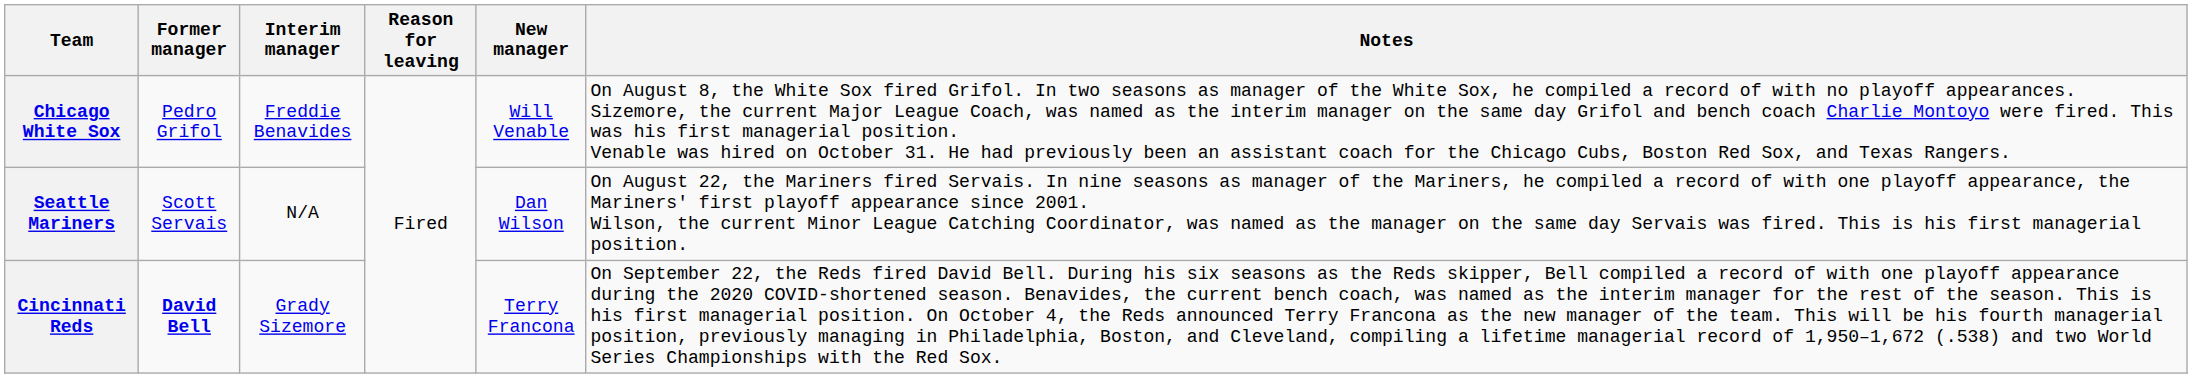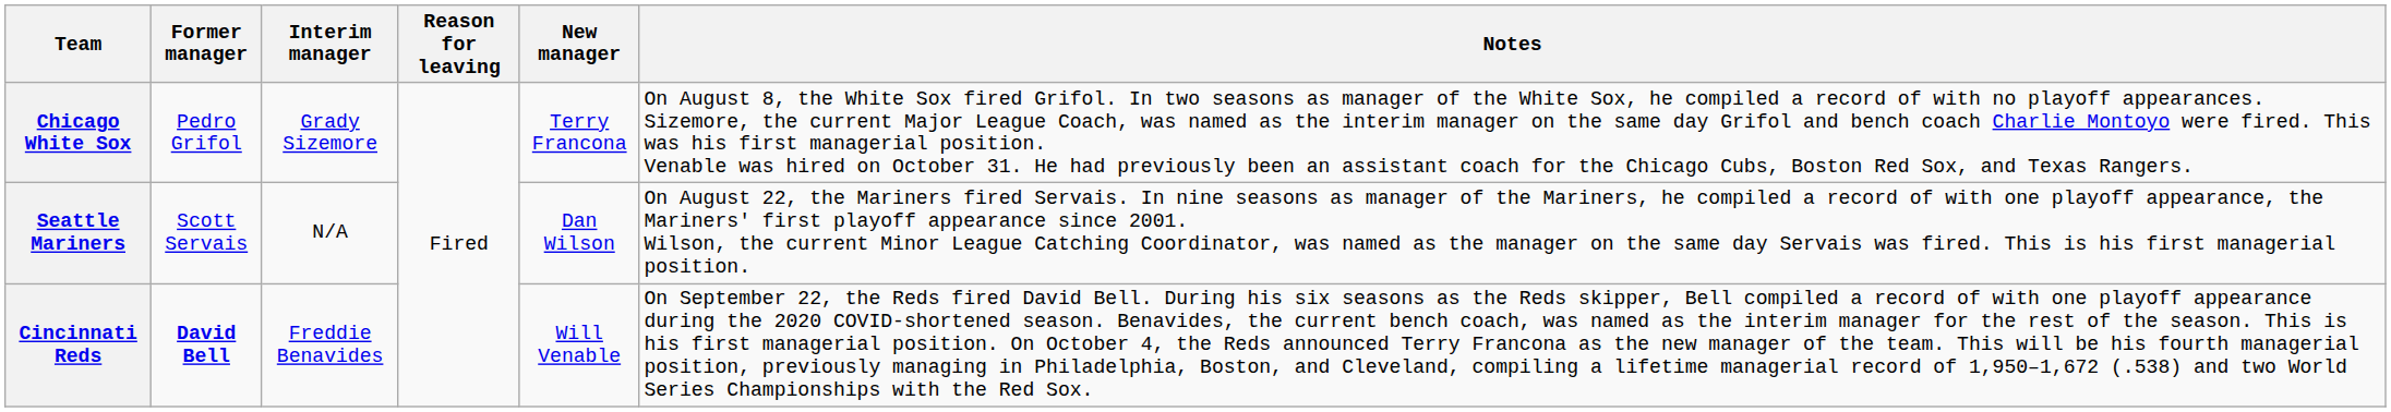Chicago White Sox | Interim manager: Freddie Benavides -> Grady Sizemore
Chicago White Sox | New manager: Will Venable -> Terry Francona
Cincinnati Reds | Interim manager: Grady Sizemore -> Freddie Benavides
Cincinnati Reds | New manager: Terry Francona -> Will Venable
